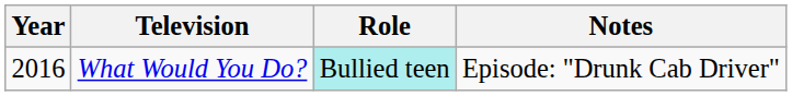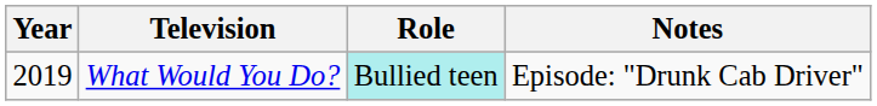What Would You Do? | Year: 2016 -> 2019
